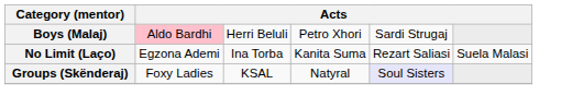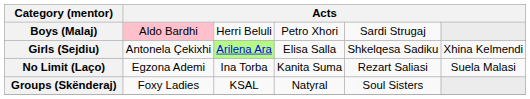+ row: Girls (Sejdiu) | Antonela Çekixhi | Arilena Ara | Elisa Salla | Shkelqesa Sadiku | Xhina Kelmendi
Groups (Skënderaj) | column 5: lavender background -> no background
